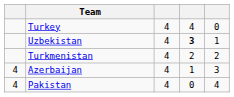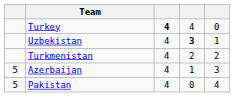Turkey | column 3: normal -> bold
Azerbaijan | column 1: 4 -> 5
Pakistan | column 1: 4 -> 5
